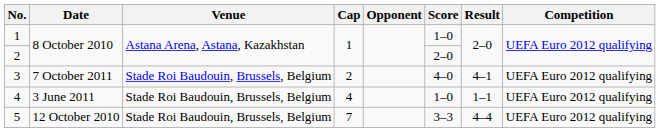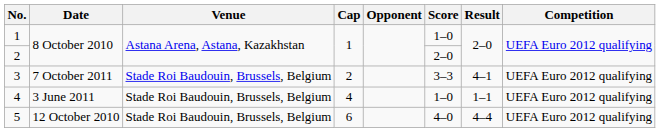3 | Score: 4–0 -> 3–3
5 | Cap: 7 -> 6
5 | Score: 3–3 -> 4–0
